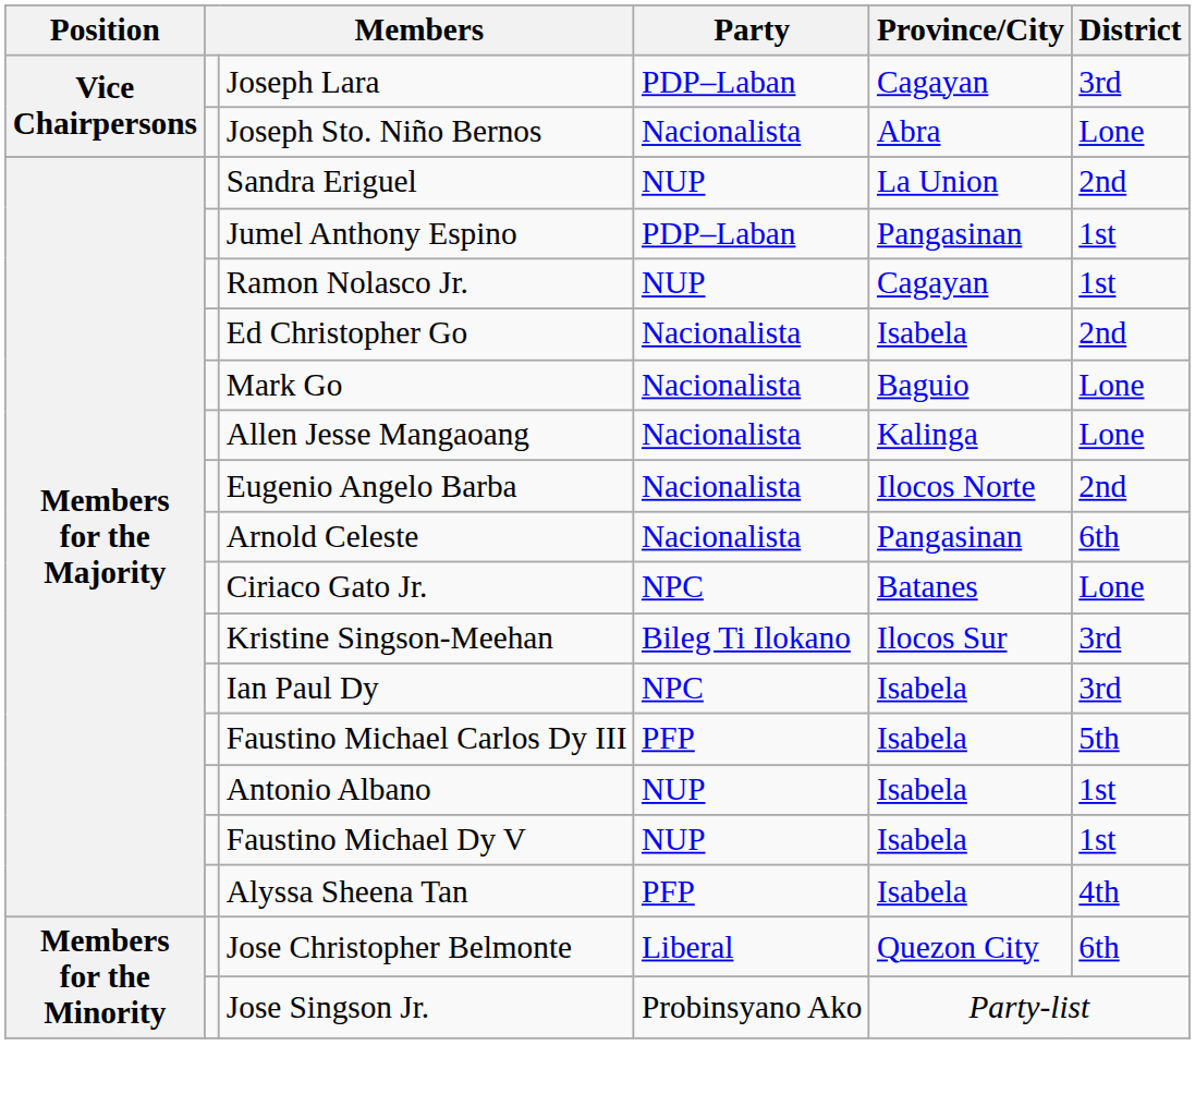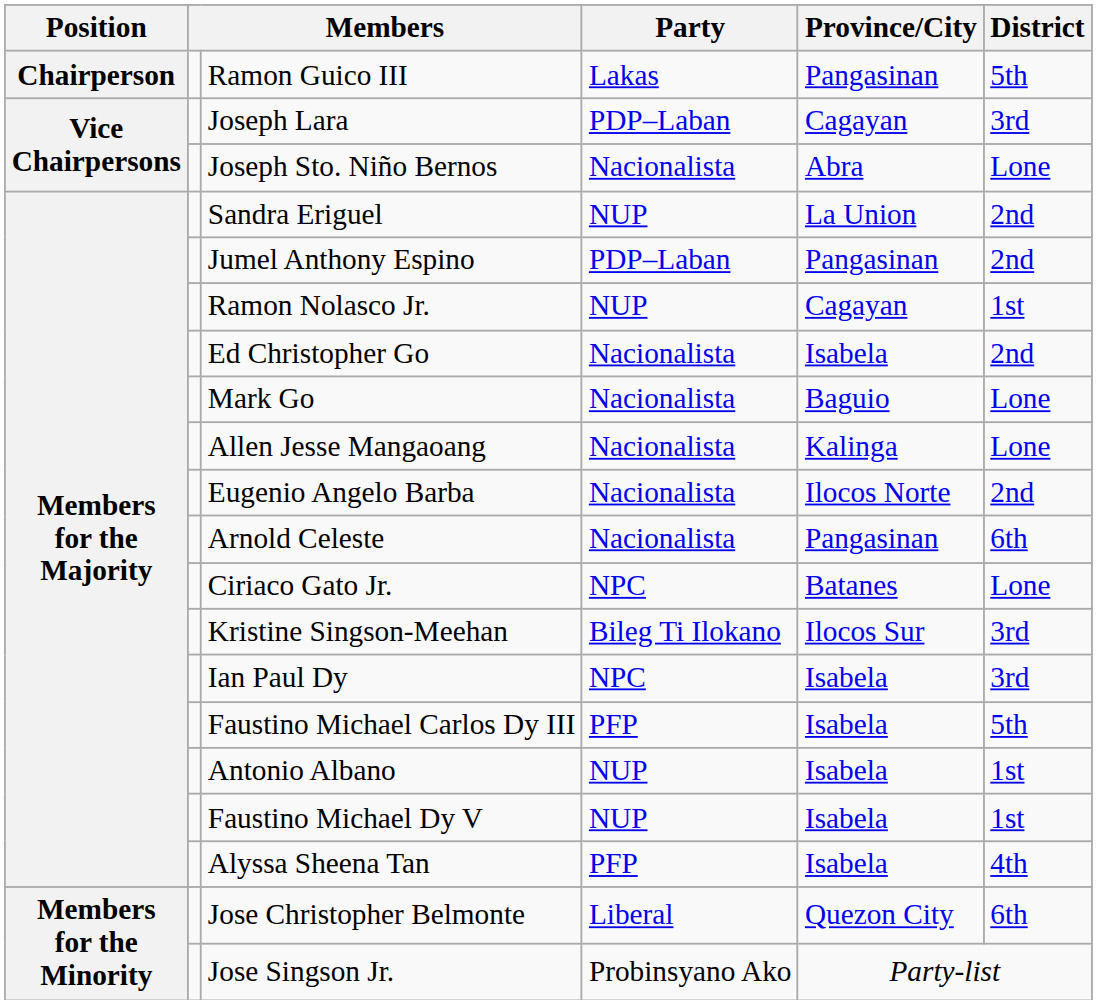+ row: Chairperson | Ramon Guico III | Lakas | Pangasinan | 5th
Jumel Anthony Espino | District: 1st -> 2nd
